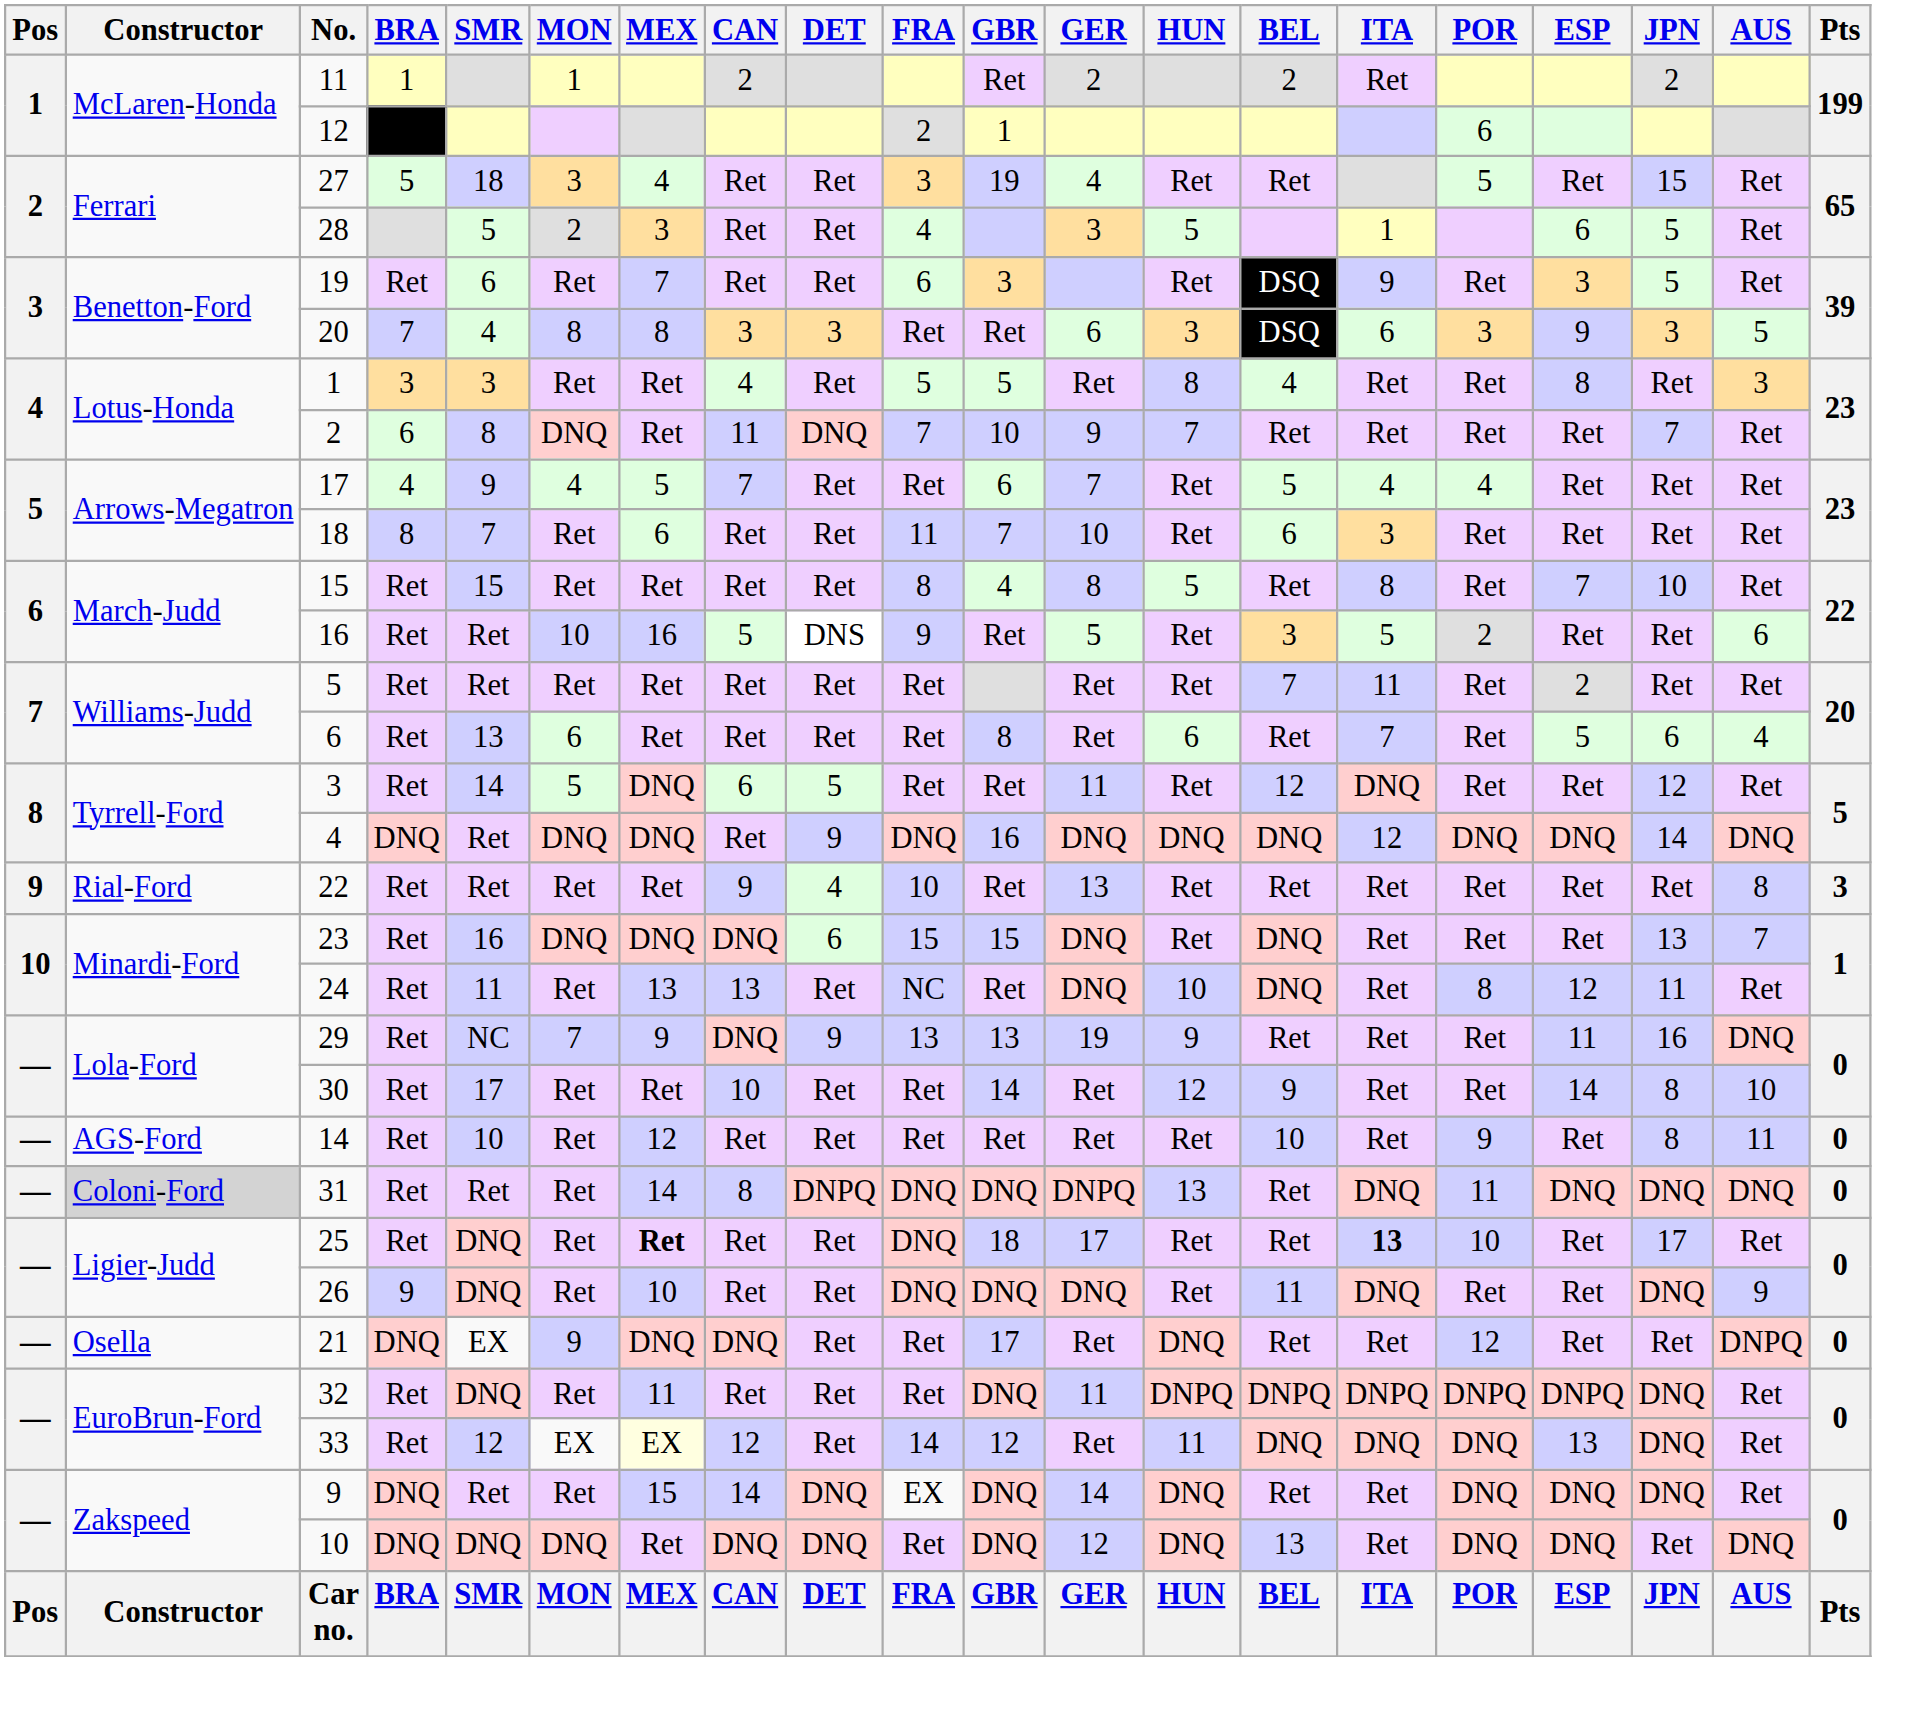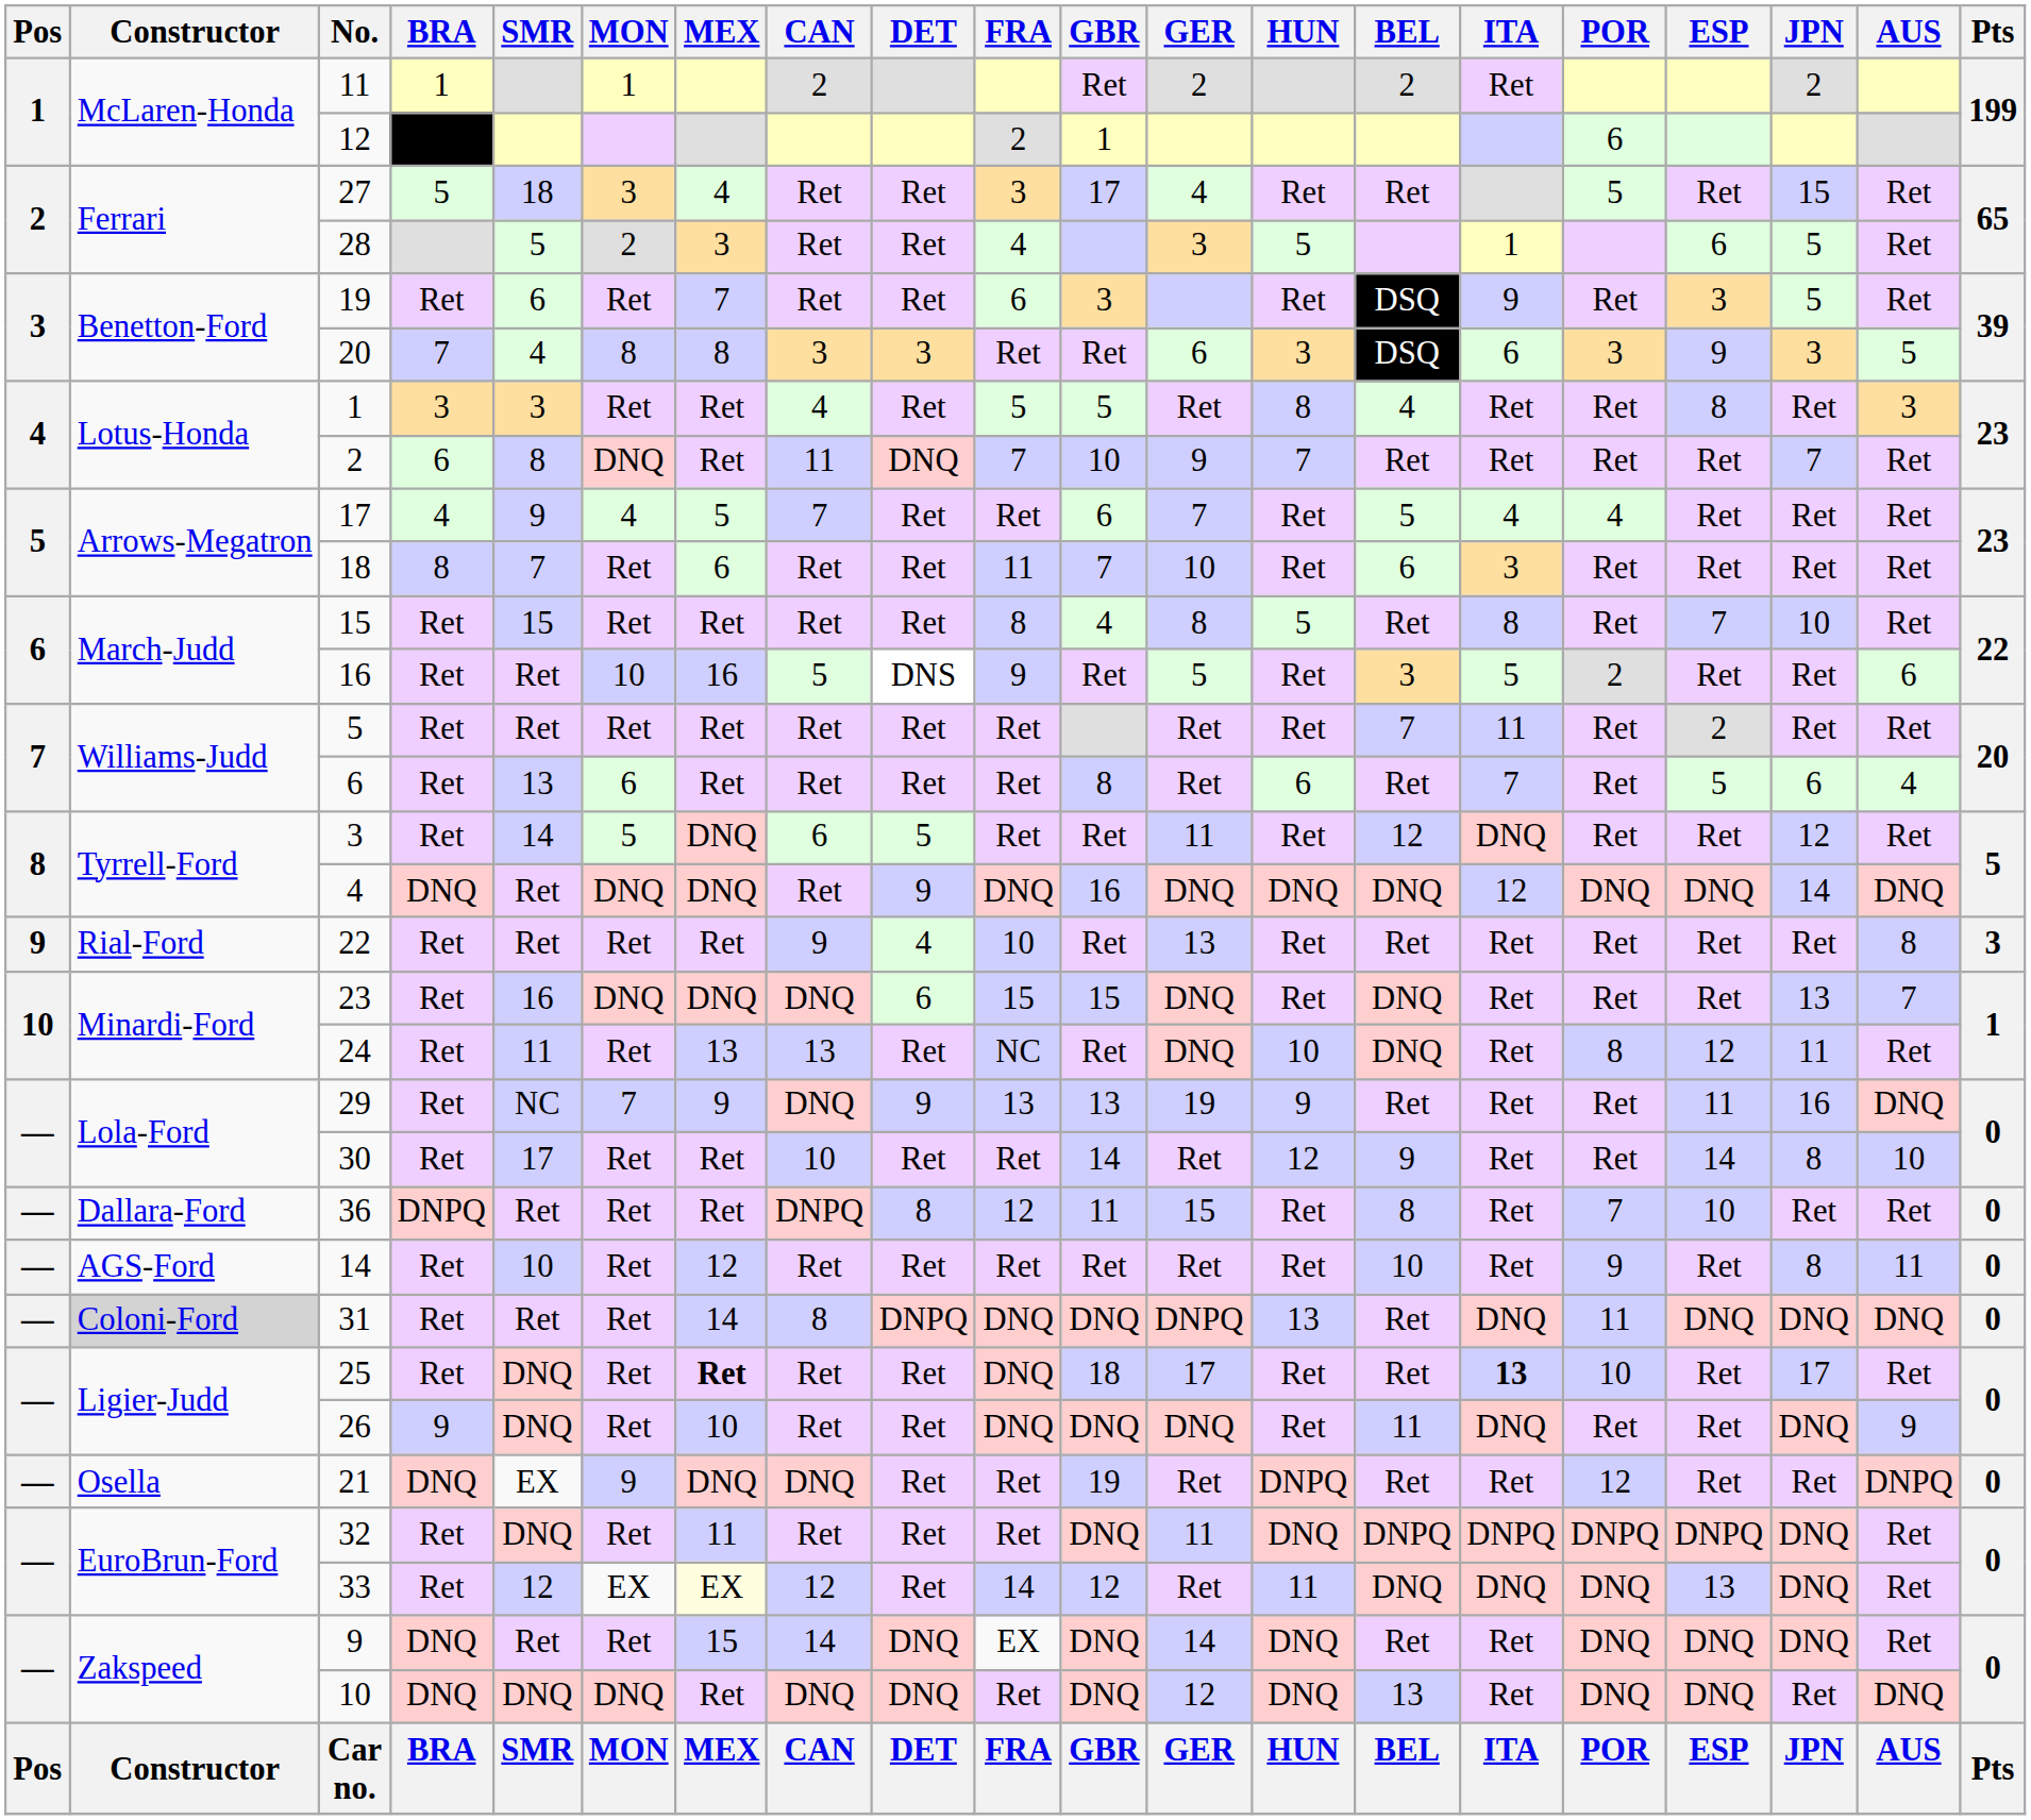27 | GBR: 19 -> 17
+ row: — | Dallara-Ford | 36 | DNPQ | Ret | Ret | Ret | DNPQ | 8 | 12 | 11 | 15 | Ret | 8 | Ret | 7 | 10 | Ret | Ret | 0
21 | GBR: 17 -> 19
21 | HUN: DNQ -> DNPQ
32 | HUN: DNPQ -> DNQ
